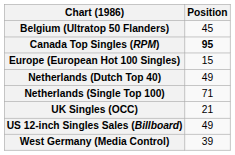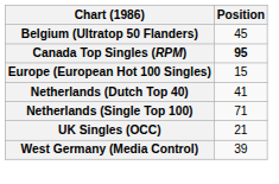Netherlands (Dutch Top 40) | Position: 49 -> 41
- row: US 12-inch Singles Sales (Billboard) | 49
